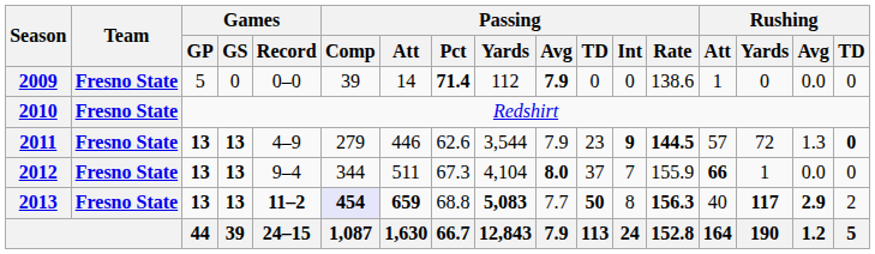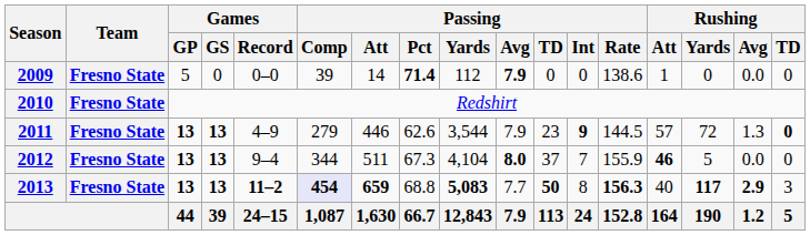2011 | Passing / Rate: bold -> normal
2012 | Rushing / Att: 66 -> 46
2012 | Rushing / Yards: 1 -> 5
2013 | Rushing / TD: 2 -> 3
